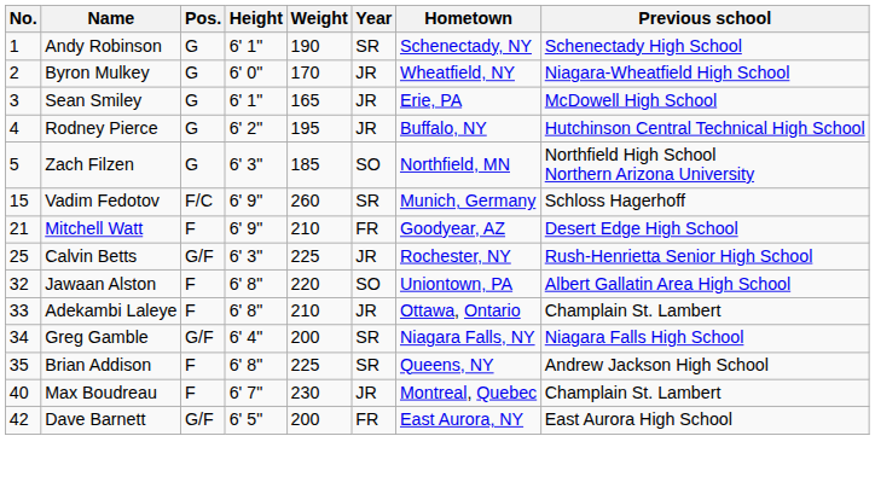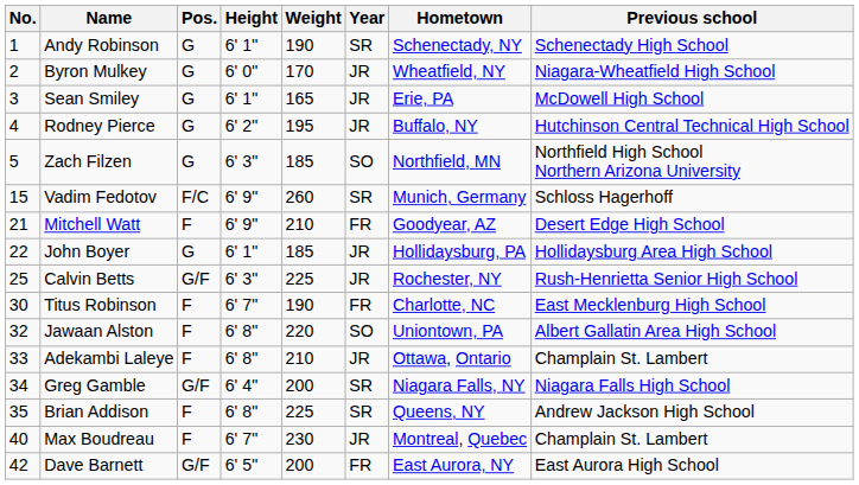+ row: 22 | John Boyer | G | 6' 1" | 185 | JR | Hollidaysburg, PA | Hollidaysburg Area High School
+ row: 30 | Titus Robinson | F | 6' 7" | 190 | FR | Charlotte, NC | East Mecklenburg High School
